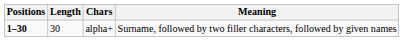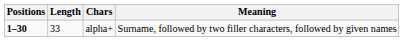alpha+ | Length: 30 -> 33
